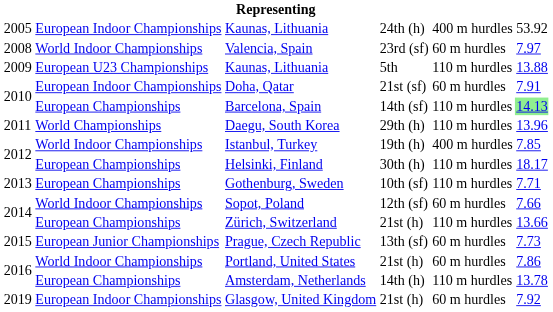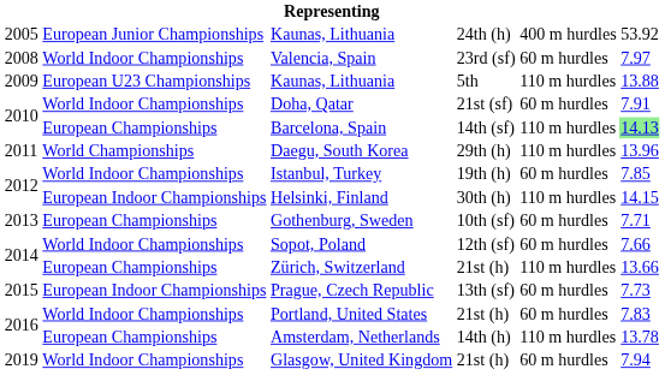Kaunas, Lithuania / 24th (h) | column 2: European Indoor Championships -> European Junior Championships
Doha, Qatar | column 2: European Indoor Championships -> World Indoor Championships
Istanbul, Turkey | column 5: 400 m hurdles -> 60 m hurdles
Helsinki, Finland | column 2: European Championships -> European Indoor Championships
Helsinki, Finland | column 6: 18.17 -> 14.15
Gothenburg, Sweden | column 5: 110 m hurdles -> 60 m hurdles
Prague, Czech Republic | column 2: European Junior Championships -> European Indoor Championships
Portland, United States | column 6: 7.86 -> 7.83
Glasgow, United Kingdom | column 2: European Indoor Championships -> World Indoor Championships
Glasgow, United Kingdom | column 6: 7.92 -> 7.94
